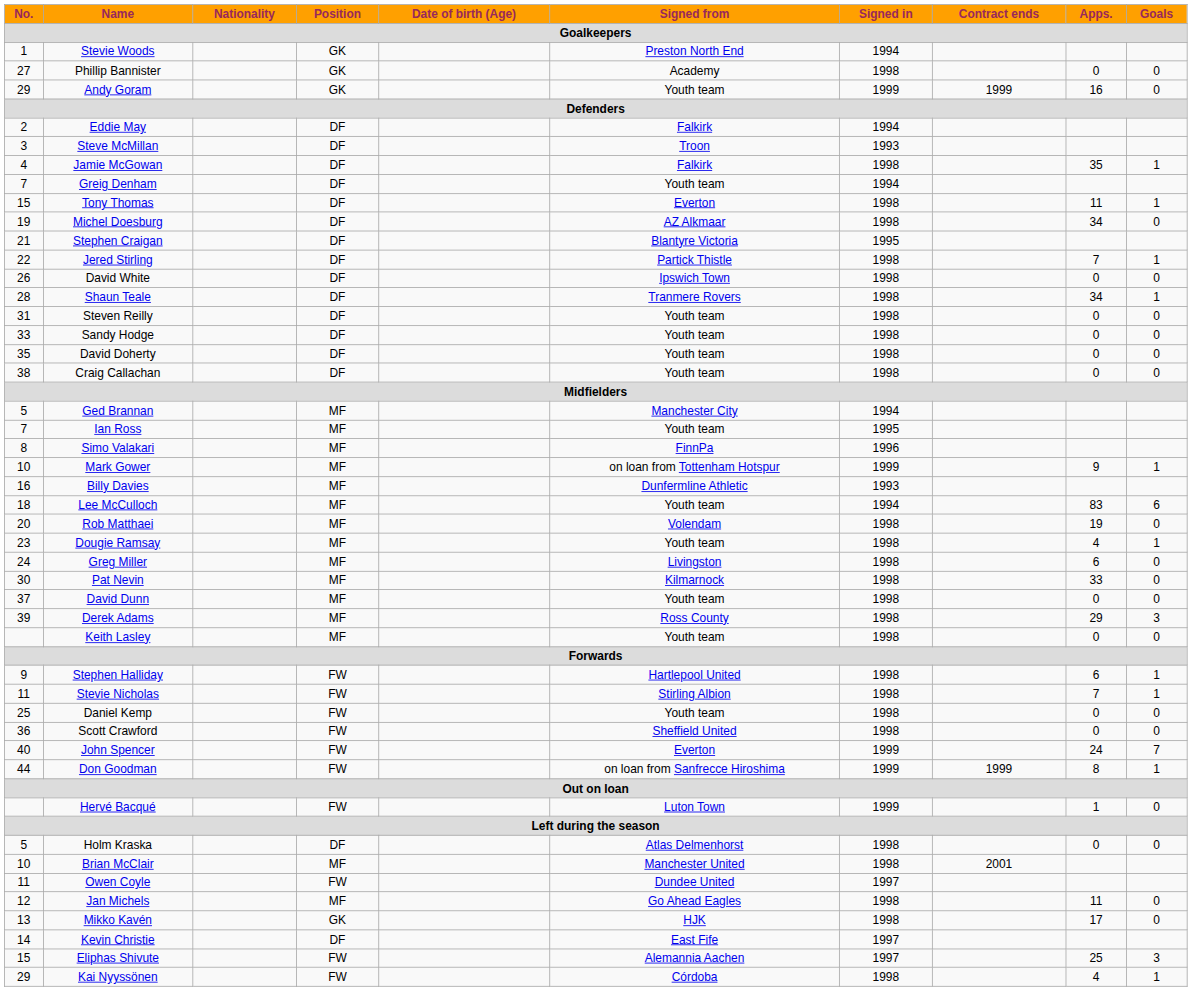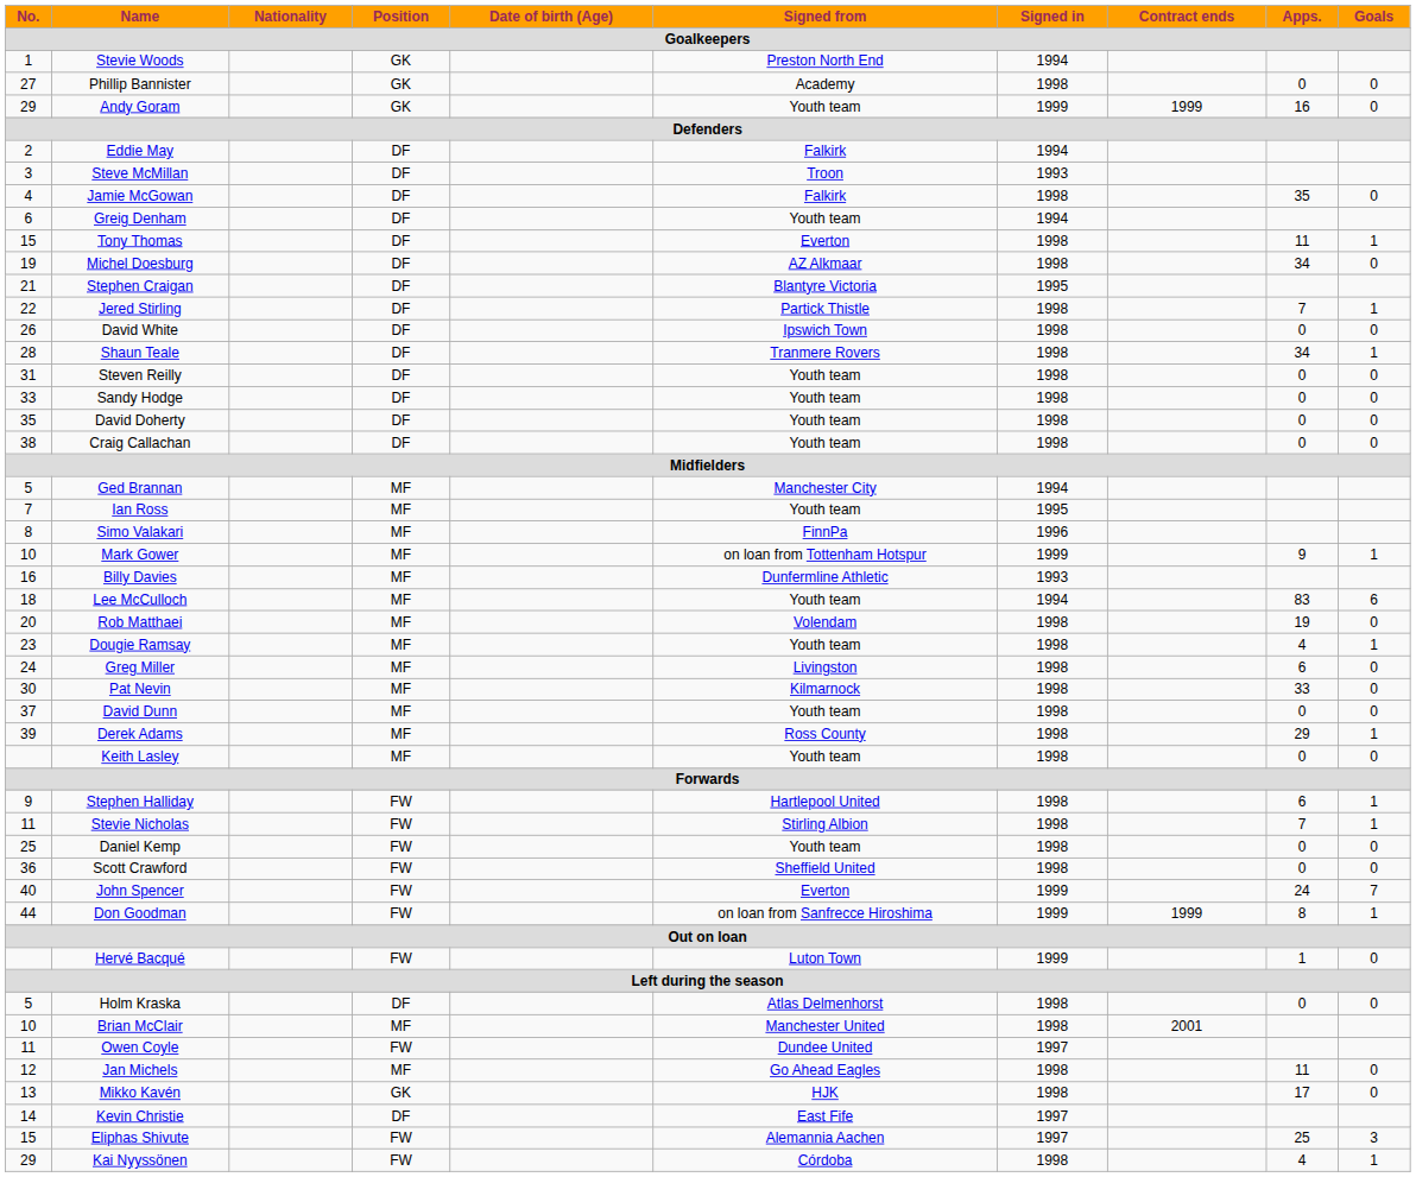Jamie McGowan | Goals: 1 -> 0
Greig Denham | No.: 7 -> 6
Derek Adams | Goals: 3 -> 1
